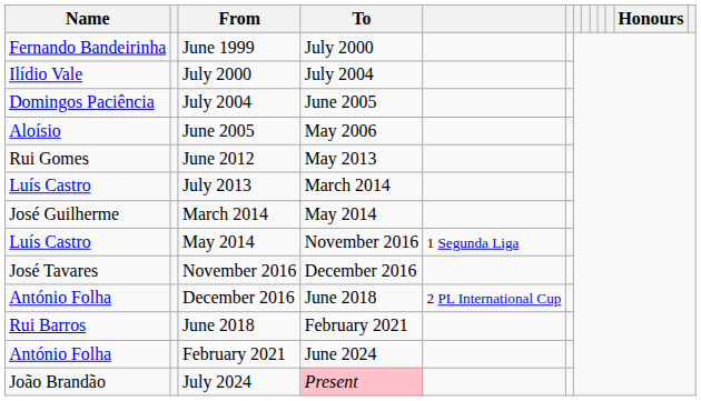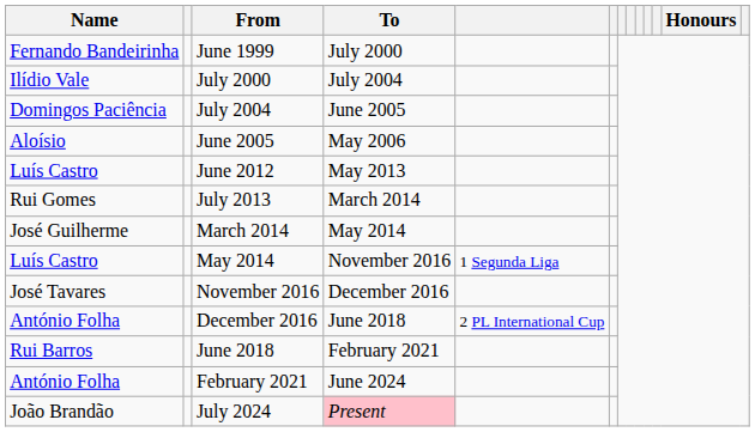June 2012 | Name: Rui Gomes -> Luís Castro
July 2013 | Name: Luís Castro -> Rui Gomes
